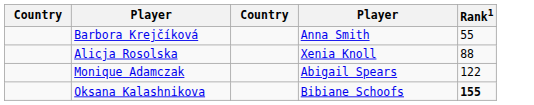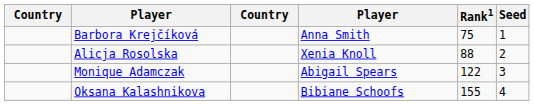+ column: Seed | 1 | 2 | 3 | 4
Barbora Krejčíková | Rank1: 55 -> 75
Oksana Kalashnikova | Rank1: bold -> normal
